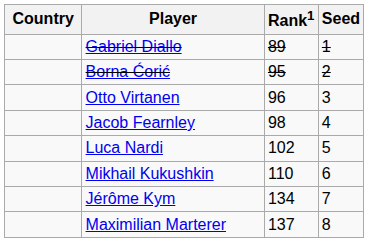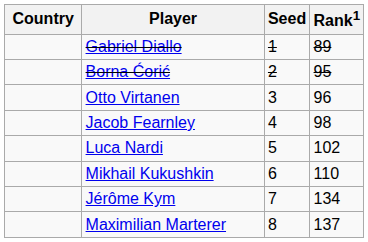columns swapped: Rank1 <-> Seed
